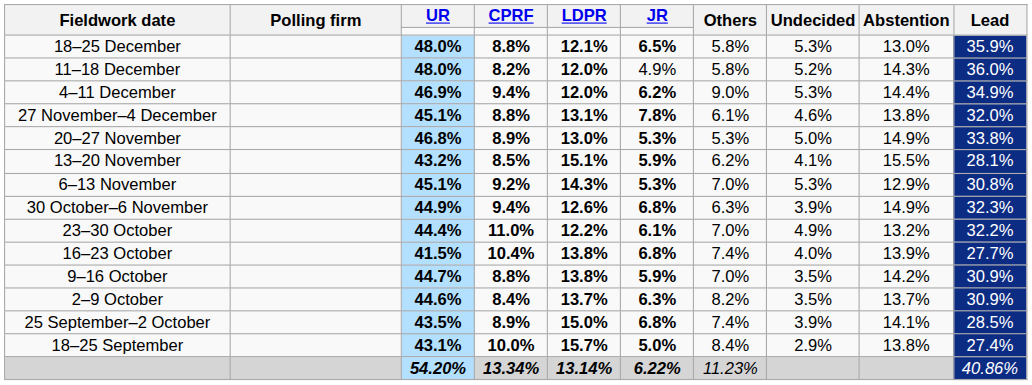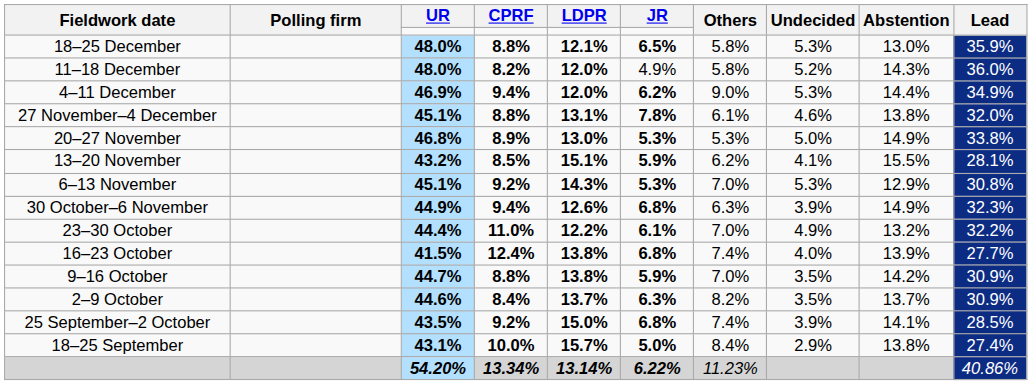16–23 October | CPRF: 10.4% -> 12.4%
25 September–2 October | CPRF: 8.9% -> 9.2%
